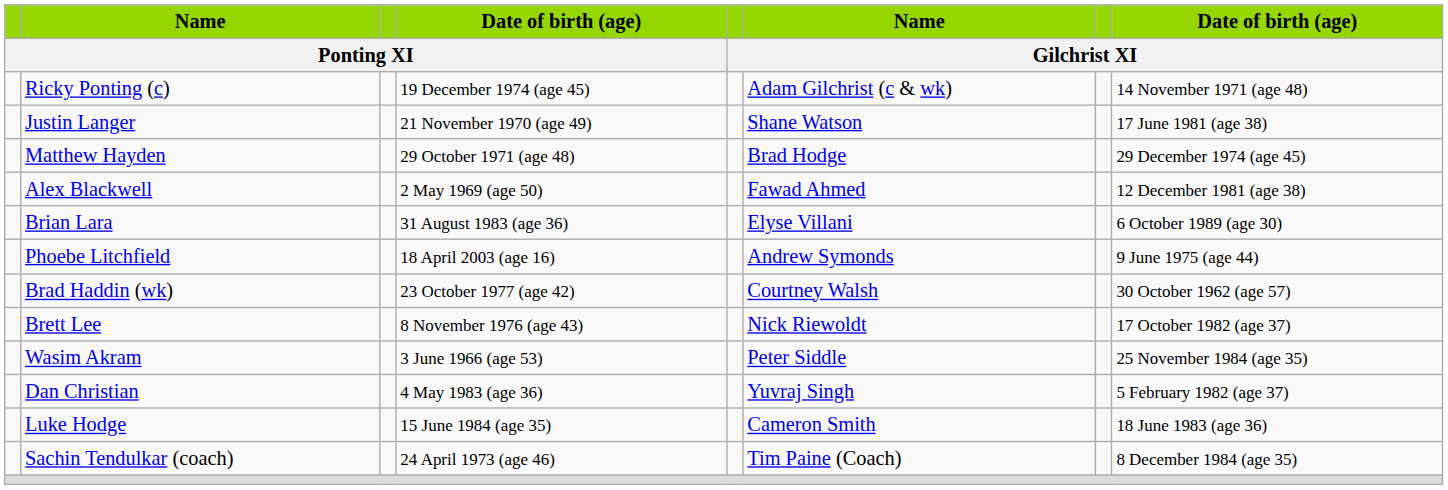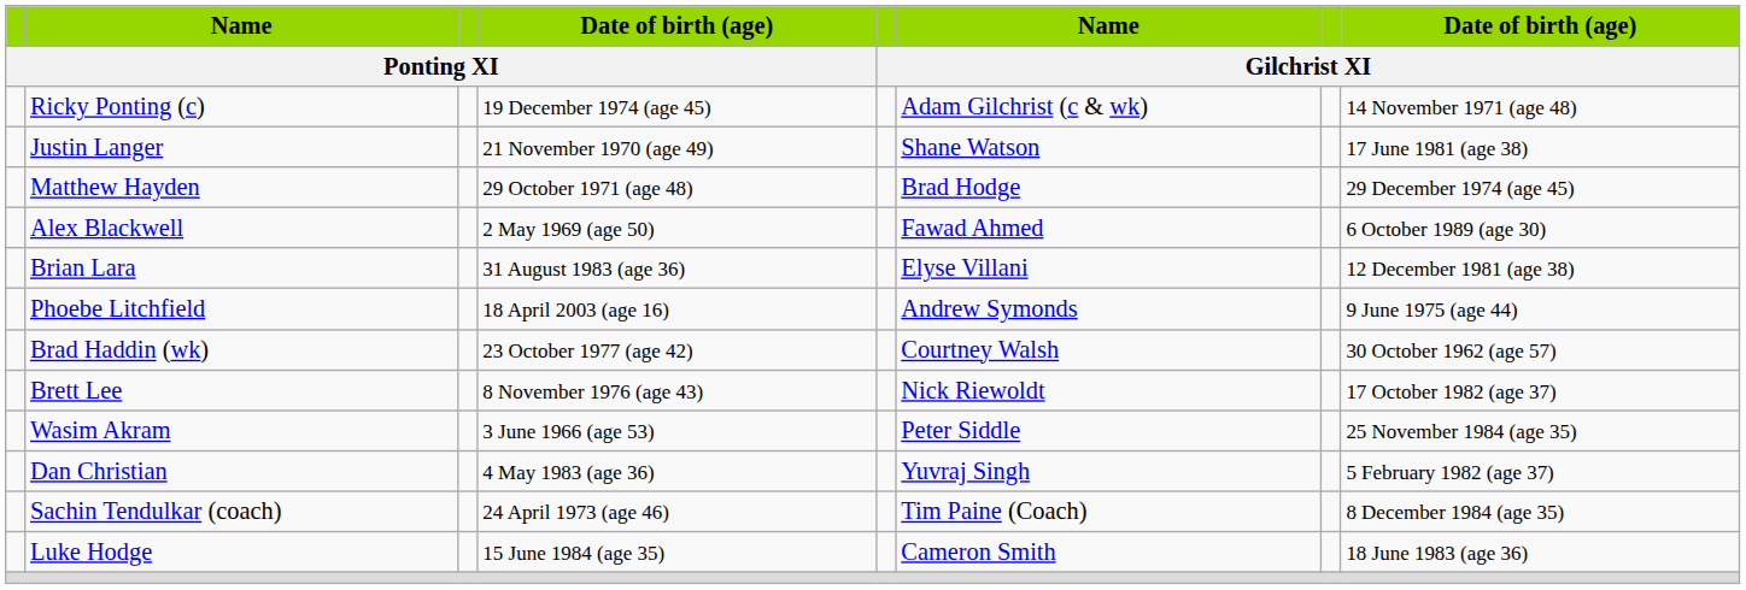Alex Blackwell | Date of birth (age) / Gilchrist XI: 12 December 1981 (age 38) -> 6 October 1989 (age 30)
Brian Lara | Date of birth (age) / Gilchrist XI: 6 October 1989 (age 30) -> 12 December 1981 (age 38)
rows swapped: Luke Hodge <-> Sachin Tendulkar (coach)
